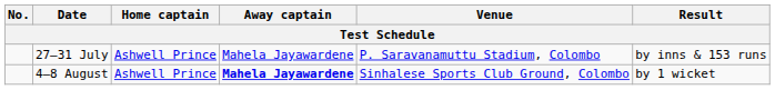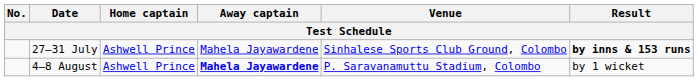27–31 July | Venue: P. Saravanamuttu Stadium, Colombo -> Sinhalese Sports Club Ground, Colombo
27–31 July | Result: normal -> bold
4–8 August | Venue: Sinhalese Sports Club Ground, Colombo -> P. Saravanamuttu Stadium, Colombo
